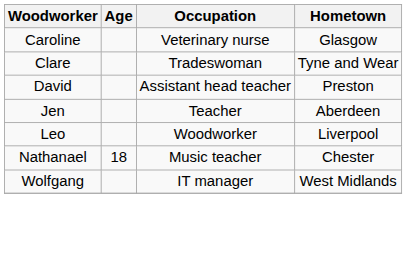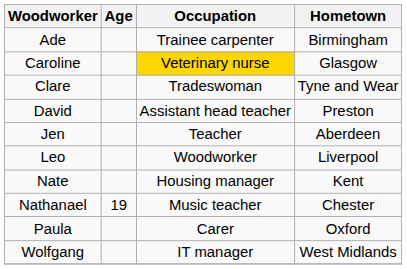+ row: Ade | Trainee carpenter | Birmingham
Caroline | Occupation: no background -> gold background
+ row: Nate | Housing manager | Kent
Nathanael | Age: 18 -> 19
+ row: Paula | Carer | Oxford
